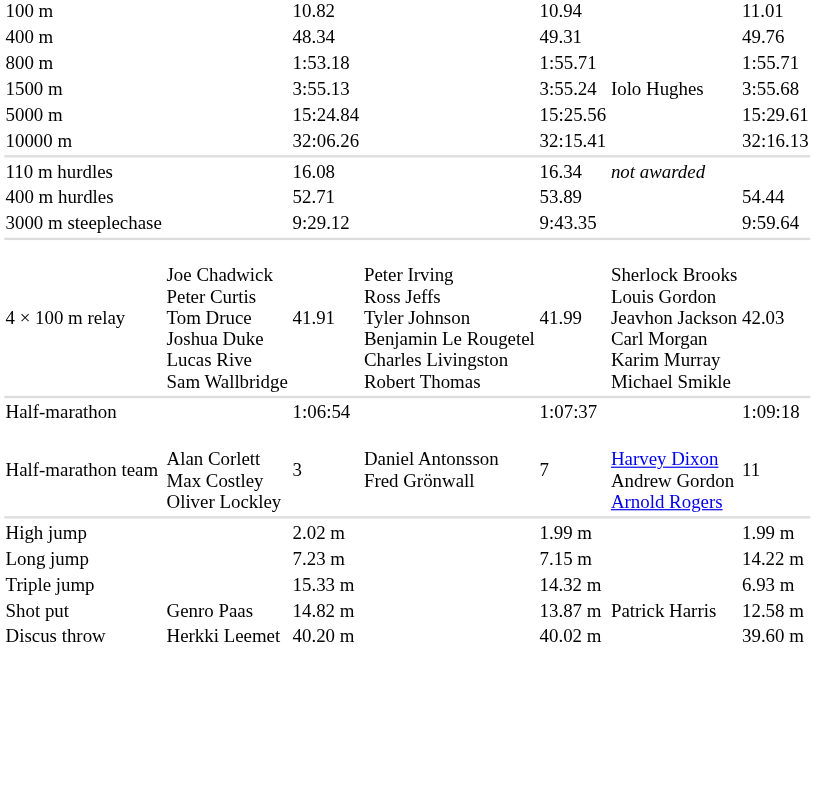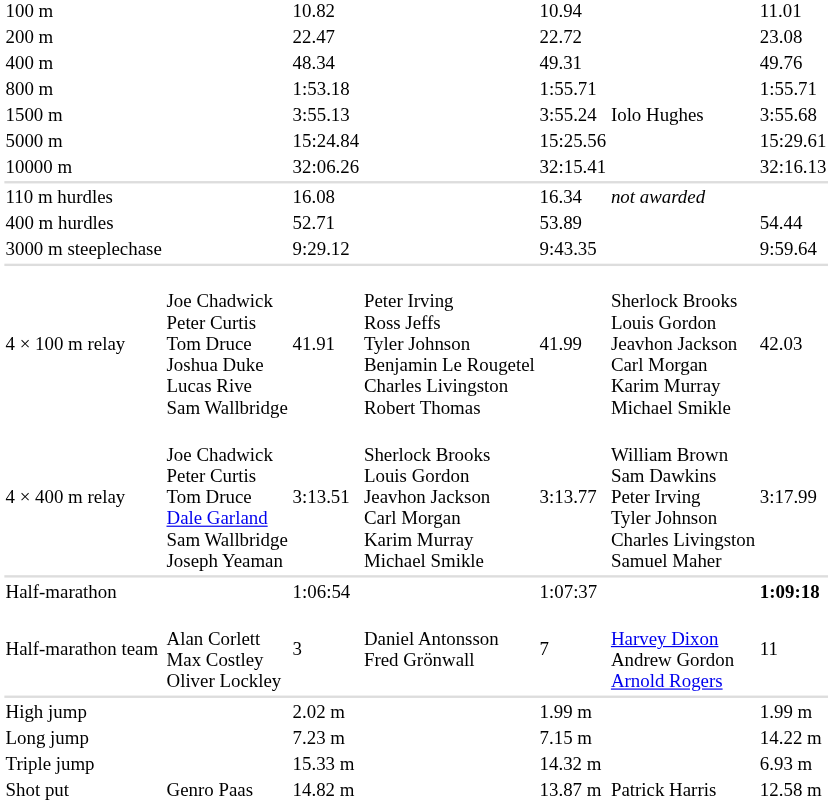+ row: 200 m | 22.47 | 22.72 | 23.08
+ row: 4 × 400 m relay | Joe Chadwick Peter Curtis Tom Druce Dale Garland Sam Wallbridge Joseph Yeaman | 3:13.51 | Sherlock Brooks Louis Gordon Jeavhon Jackson Carl Morgan Karim Murray Michael Smikle | 3:13.77 | William Brown Sam Dawkins Peter Irving Tyler Johnson Charles Livingston Samuel Maher | 3:17.99
Half-marathon | column 7: normal -> bold
- row: Discus throw | Herkki Leemet | 40.20 m | 40.02 m | 39.60 m
